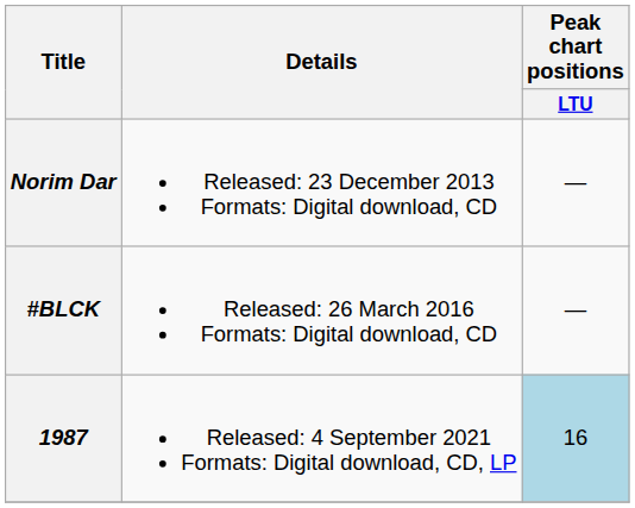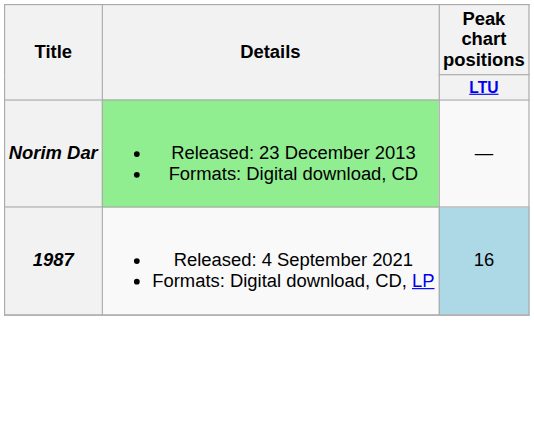Norim Dar | Details: no background -> lightgreen background
- row: #BLCK | Released: 26 March 2016 Formats: Digital download, CD | —
